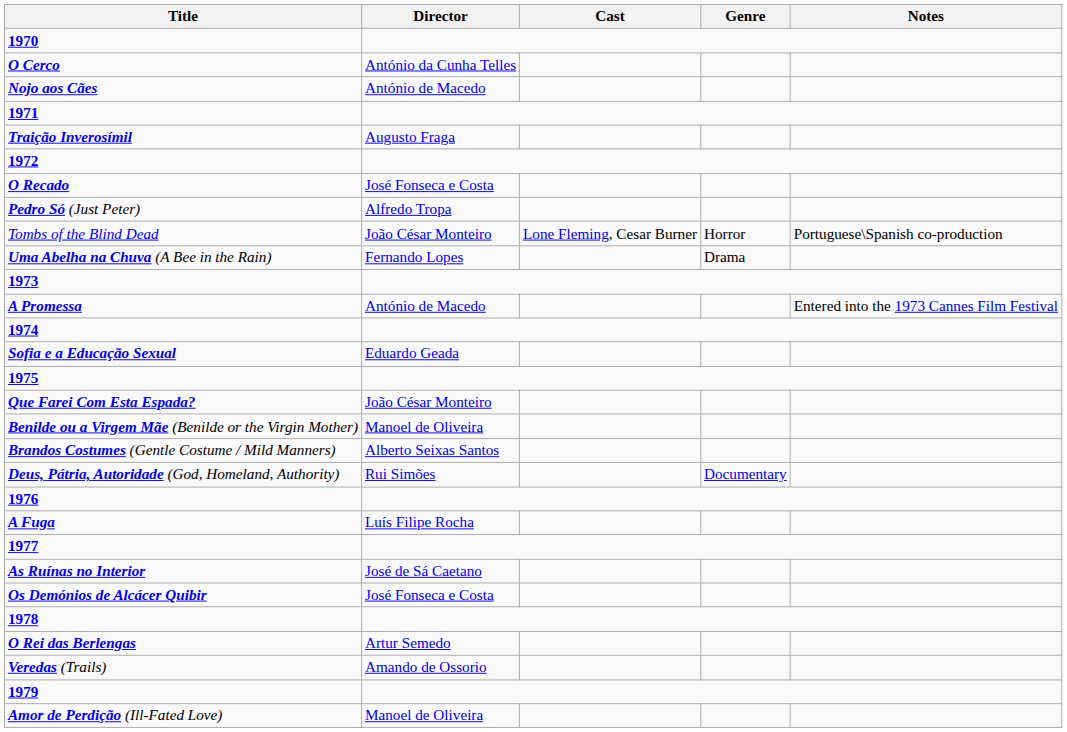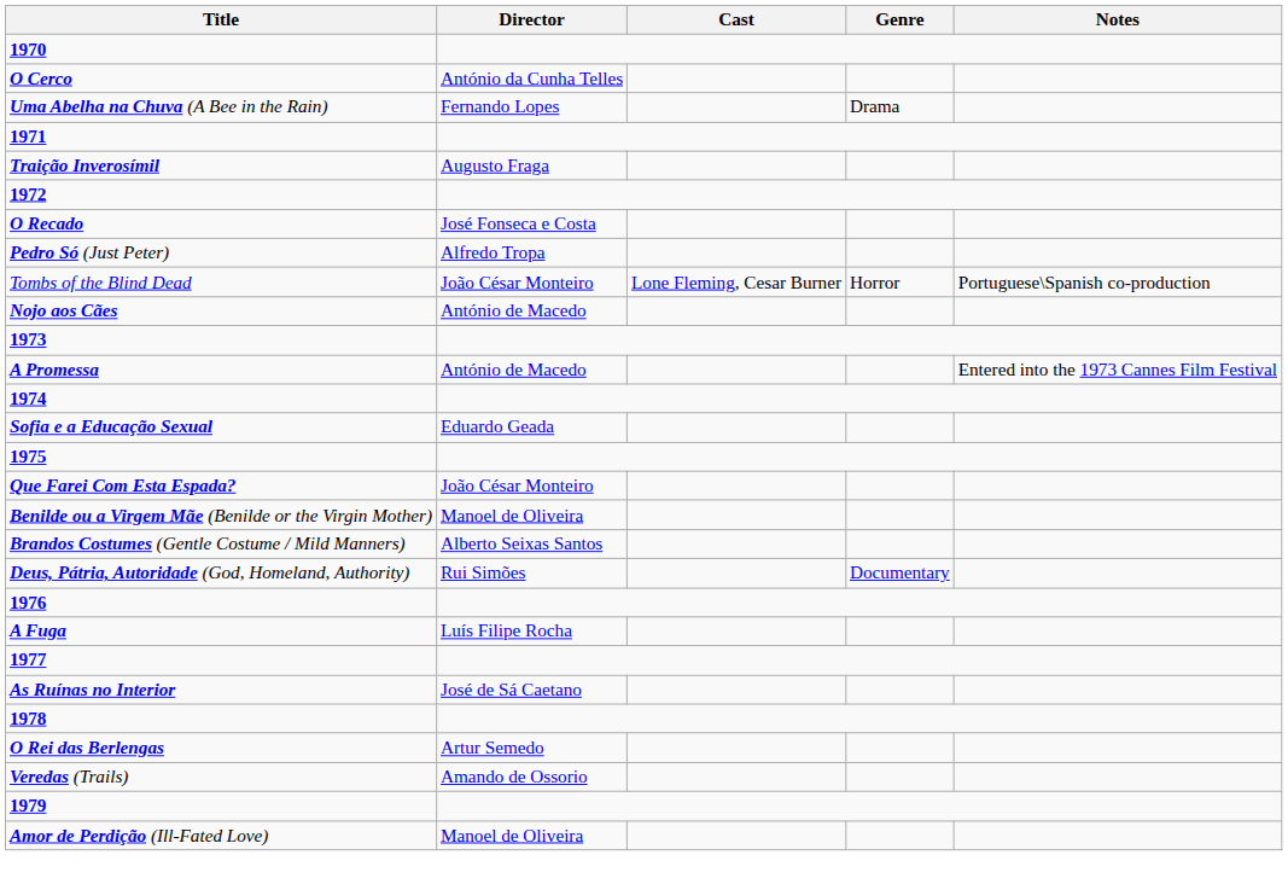rows swapped: Nojo aos Cães <-> Uma Abelha na Chuva (A Bee in the Rain)
- row: Os Demónios de Alcácer Quibir | José Fonseca e Costa
